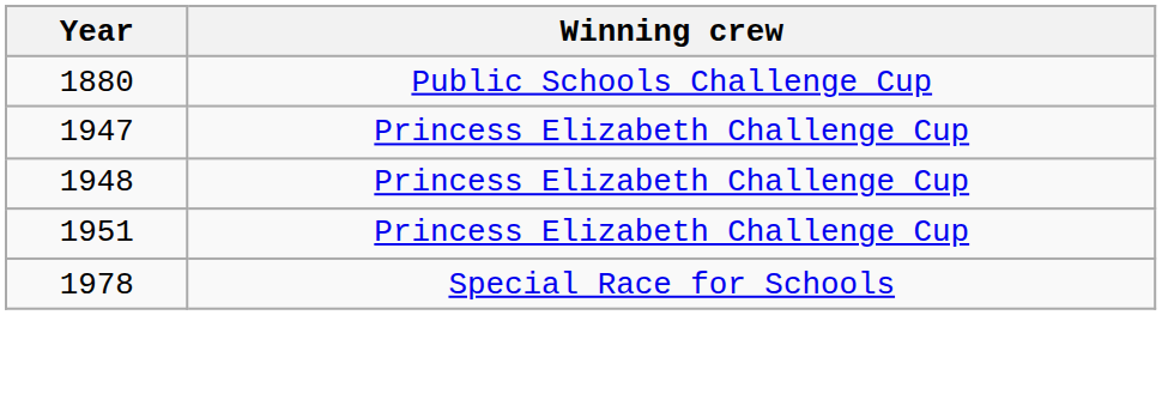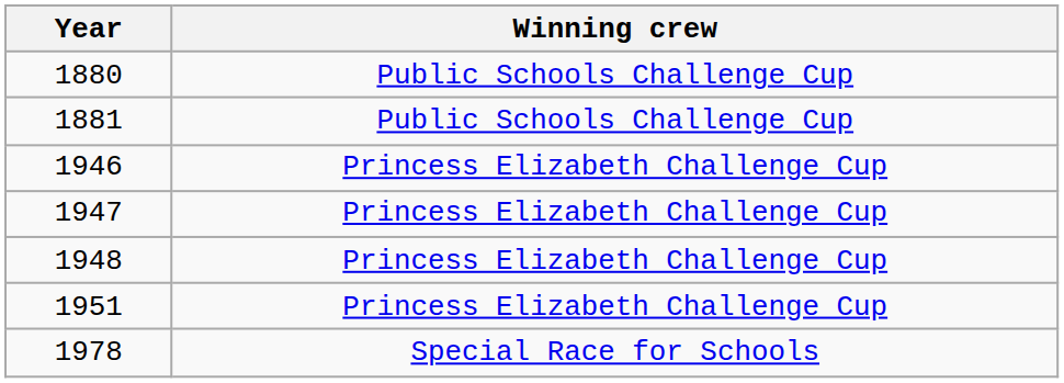+ row: 1881 | Public Schools Challenge Cup
+ row: 1946 | Princess Elizabeth Challenge Cup
